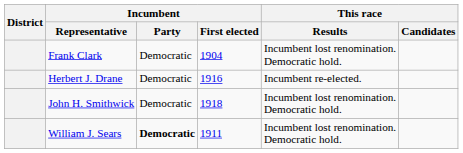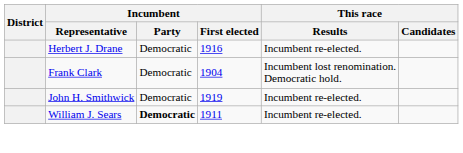rows swapped: Herbert J. Drane <-> Frank Clark
John H. Smithwick | Incumbent / First elected: 1918 -> 1919
John H. Smithwick | This race / Results: Incumbent lost renomination. Democratic hold. -> Incumbent re-elected.
William J. Sears | This race / Results: Incumbent lost renomination. Democratic hold. -> Incumbent re-elected.
